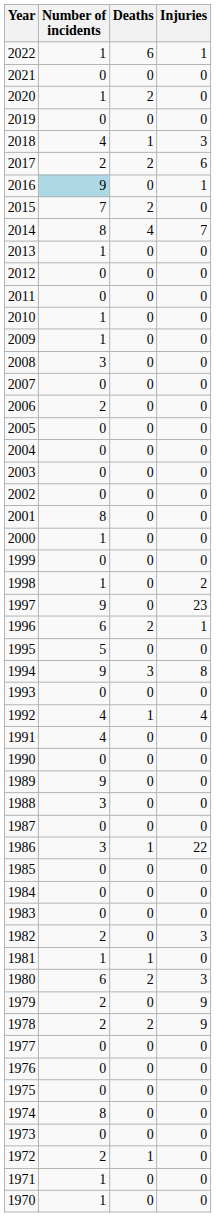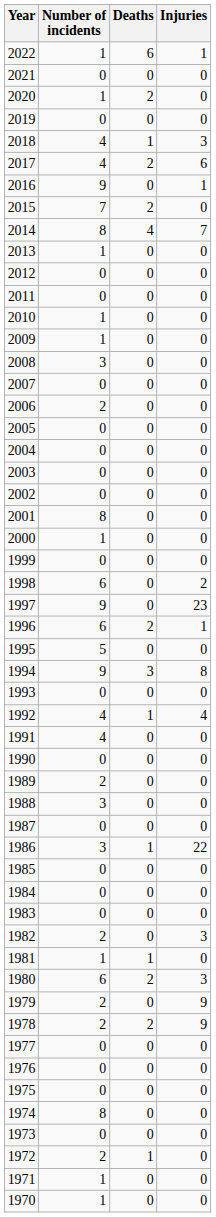2017 | Number of incidents: 2 -> 4
2016 | Number of incidents: lightblue background -> no background
1998 | Number of incidents: 1 -> 6
1989 | Number of incidents: 9 -> 2
